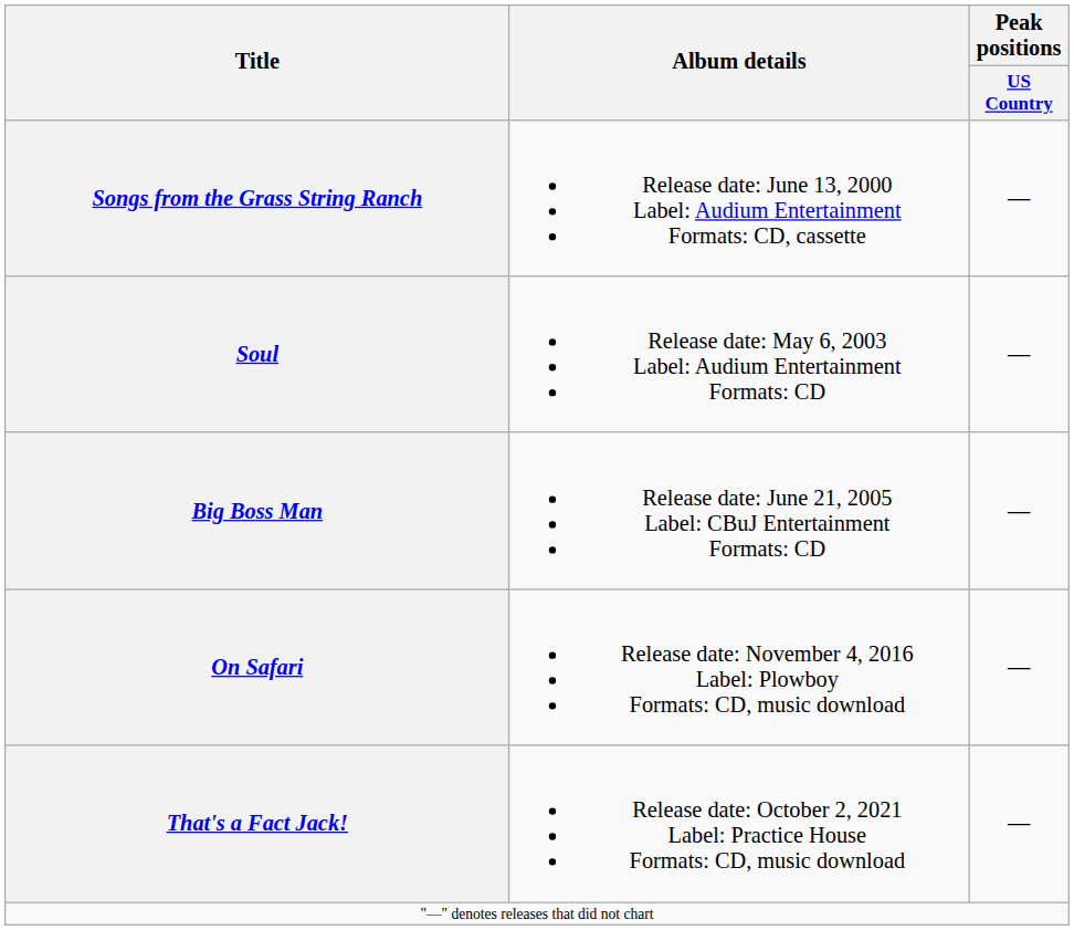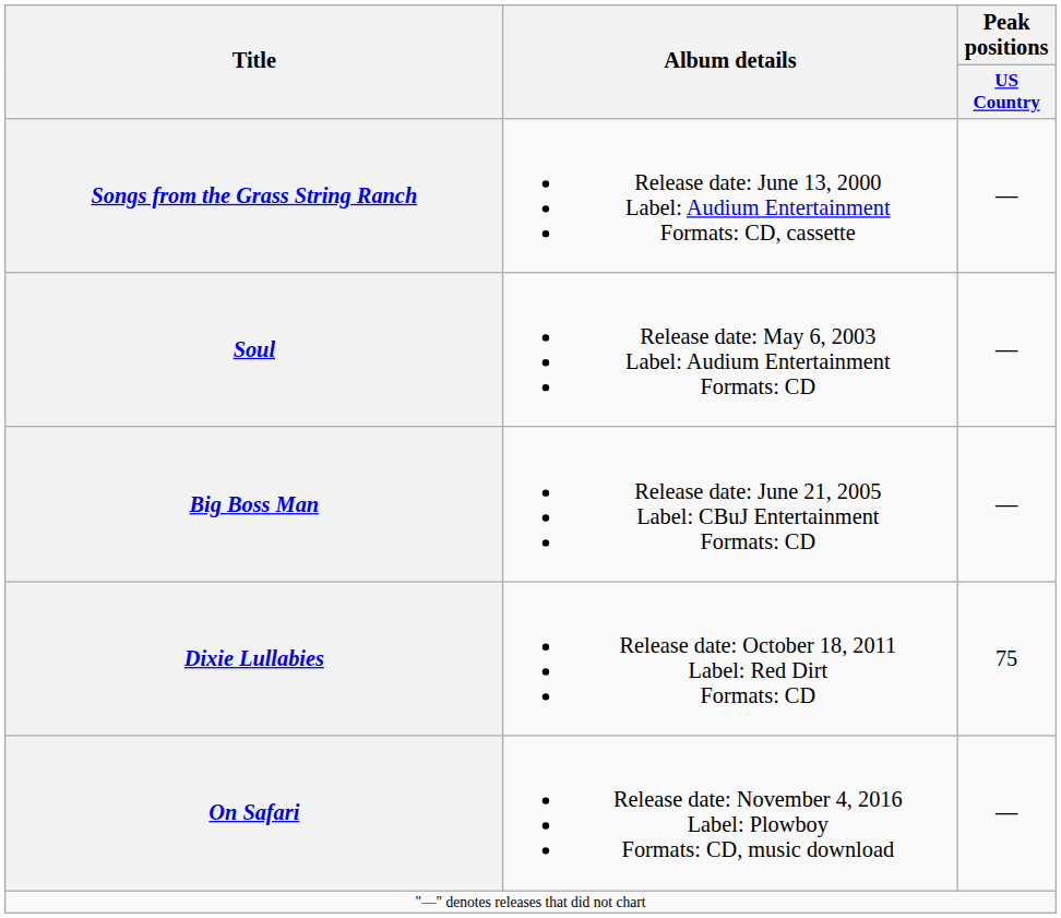+ row: Dixie Lullabies | Release date: October 18, 2011 Label: Red Dirt Formats: CD | 75
- row: That's a Fact Jack! | Release date: October 2, 2021 Label: Practice House Formats: CD, music download | —
